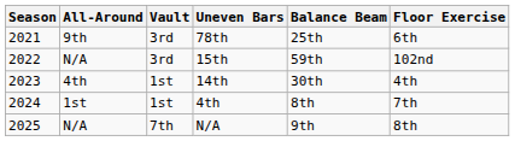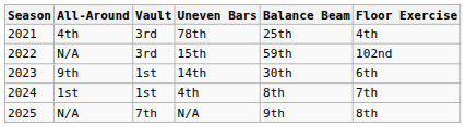78th | All-Around: 9th -> 4th
78th | Floor Exercise: 6th -> 4th
14th | All-Around: 4th -> 9th
14th | Floor Exercise: 4th -> 6th
